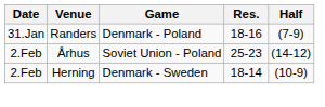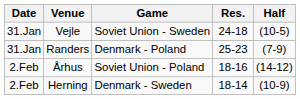+ row: 31.Jan | Vejle | Soviet Union - Sweden | 24-18 | (10-5)
Randers | Res.: 18-16 -> 25-23
Århus | Res.: 25-23 -> 18-16
